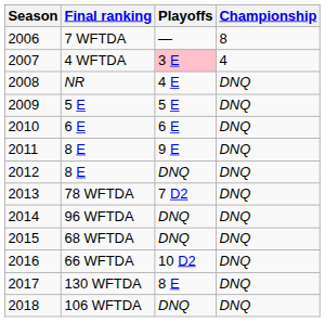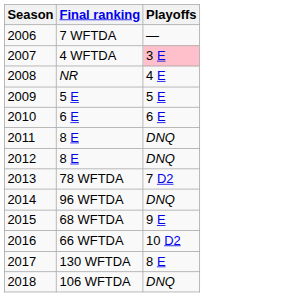- column: Championship | 8 | 4 | DNQ | DNQ | DNQ | DNQ | DNQ | DNQ | DNQ | DNQ | DNQ | DNQ | DNQ
2011 / 8 E | Playoffs: 9 E -> DNQ
68 WFTDA | Playoffs: DNQ -> 9 E
